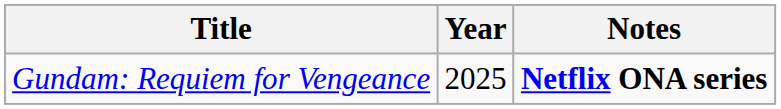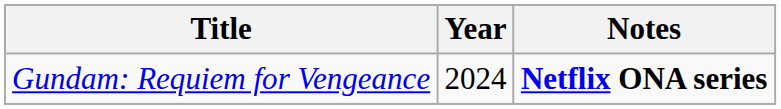Gundam: Requiem for Vengeance | Year: 2025 -> 2024
